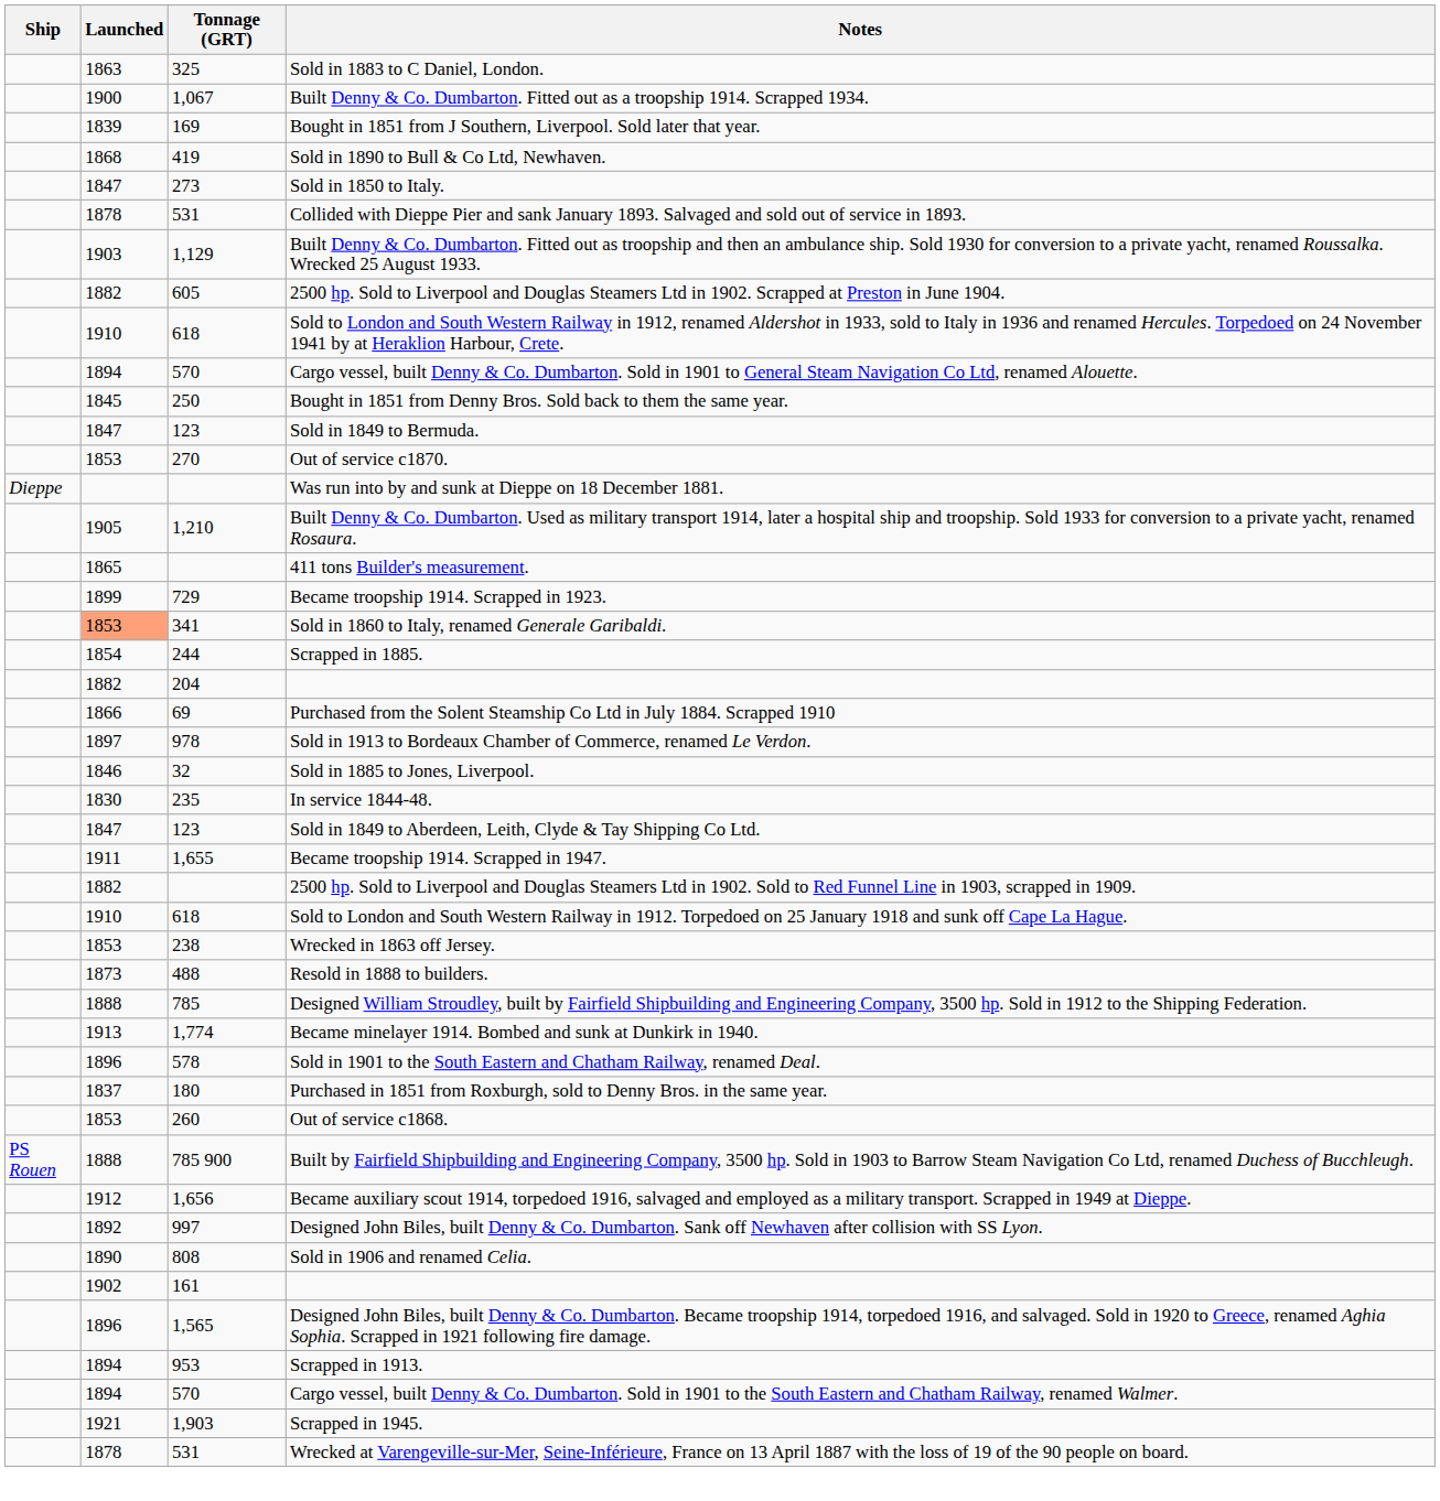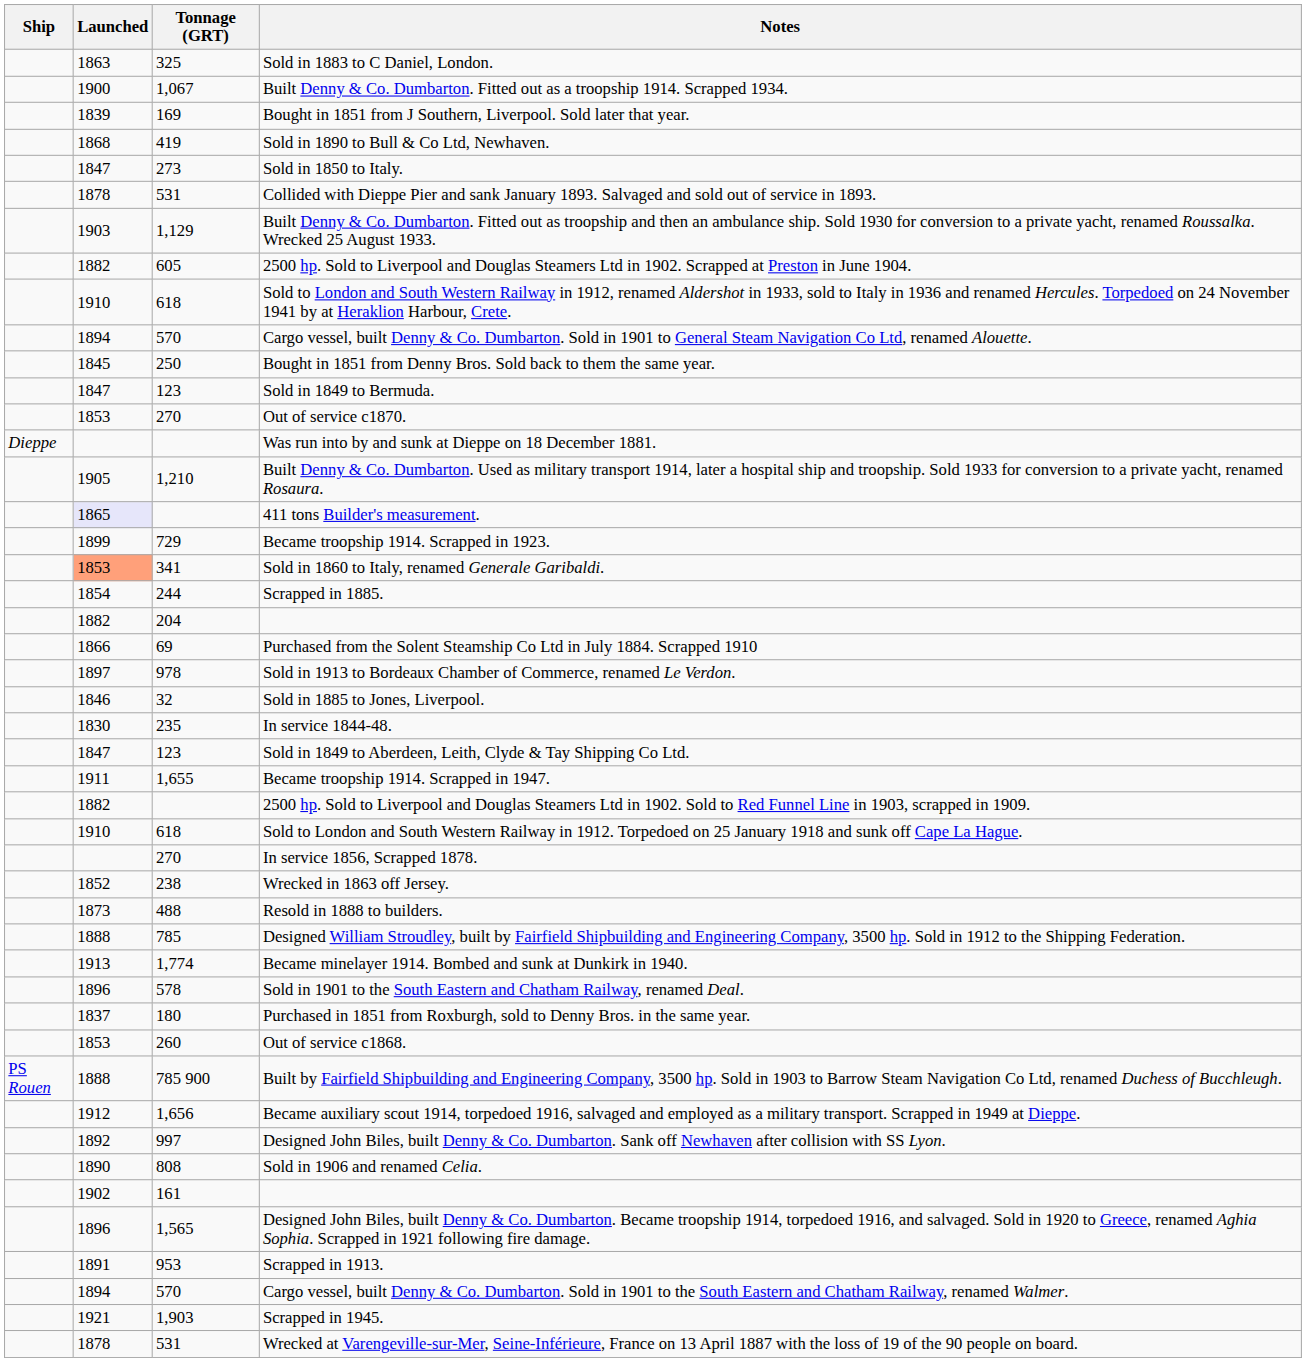411 tons Builder's measurement. | Launched: no background -> lavender background
+ row: 270 | In service 1856, Scrapped 1878.
Wrecked in 1863 off Jersey. | Launched: 1853 -> 1852
Scrapped in 1913. | Launched: 1894 -> 1891
